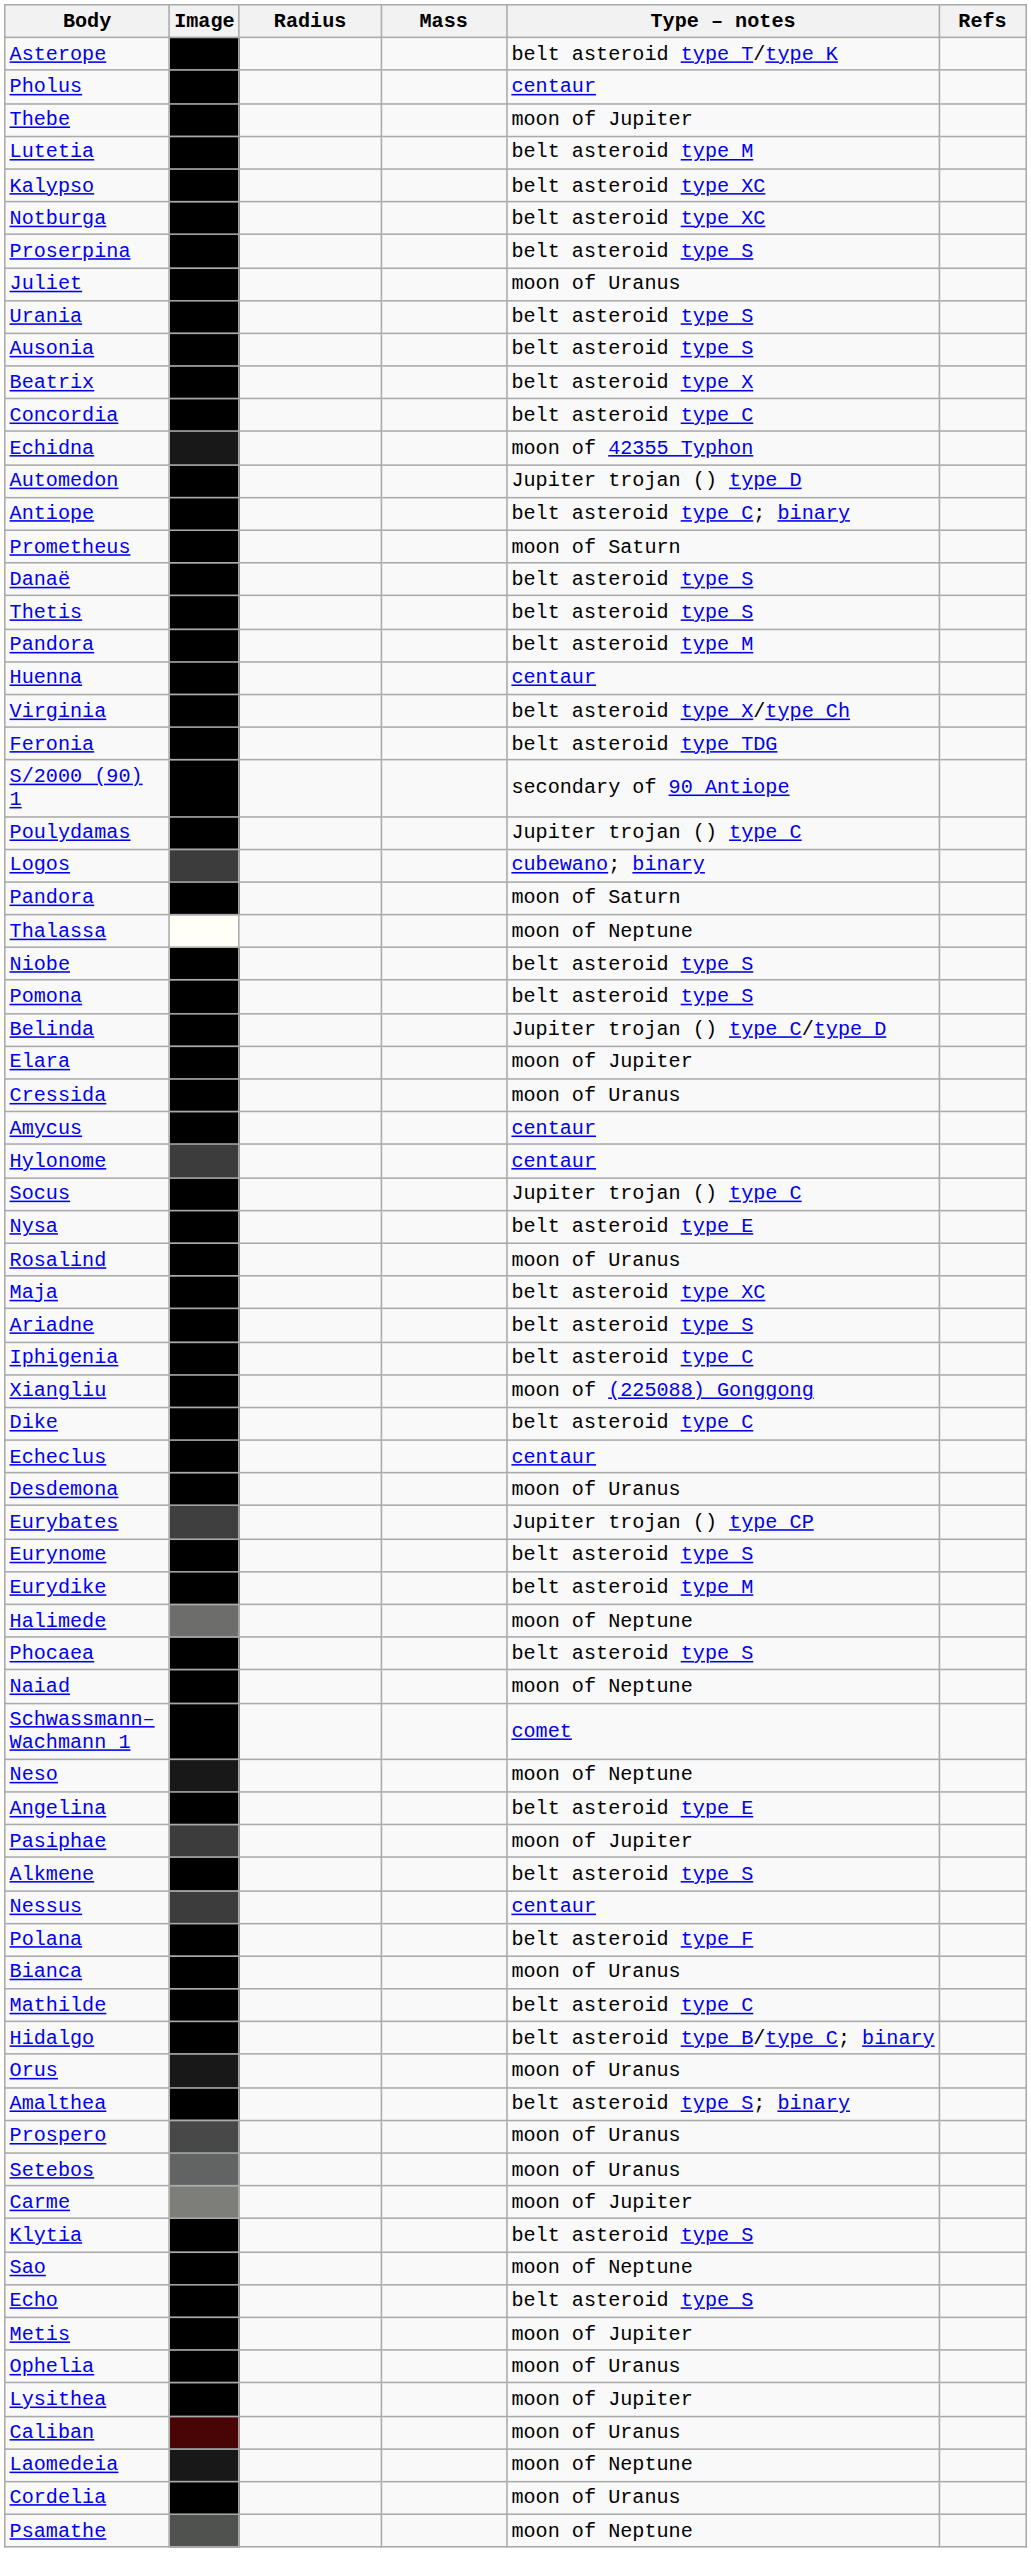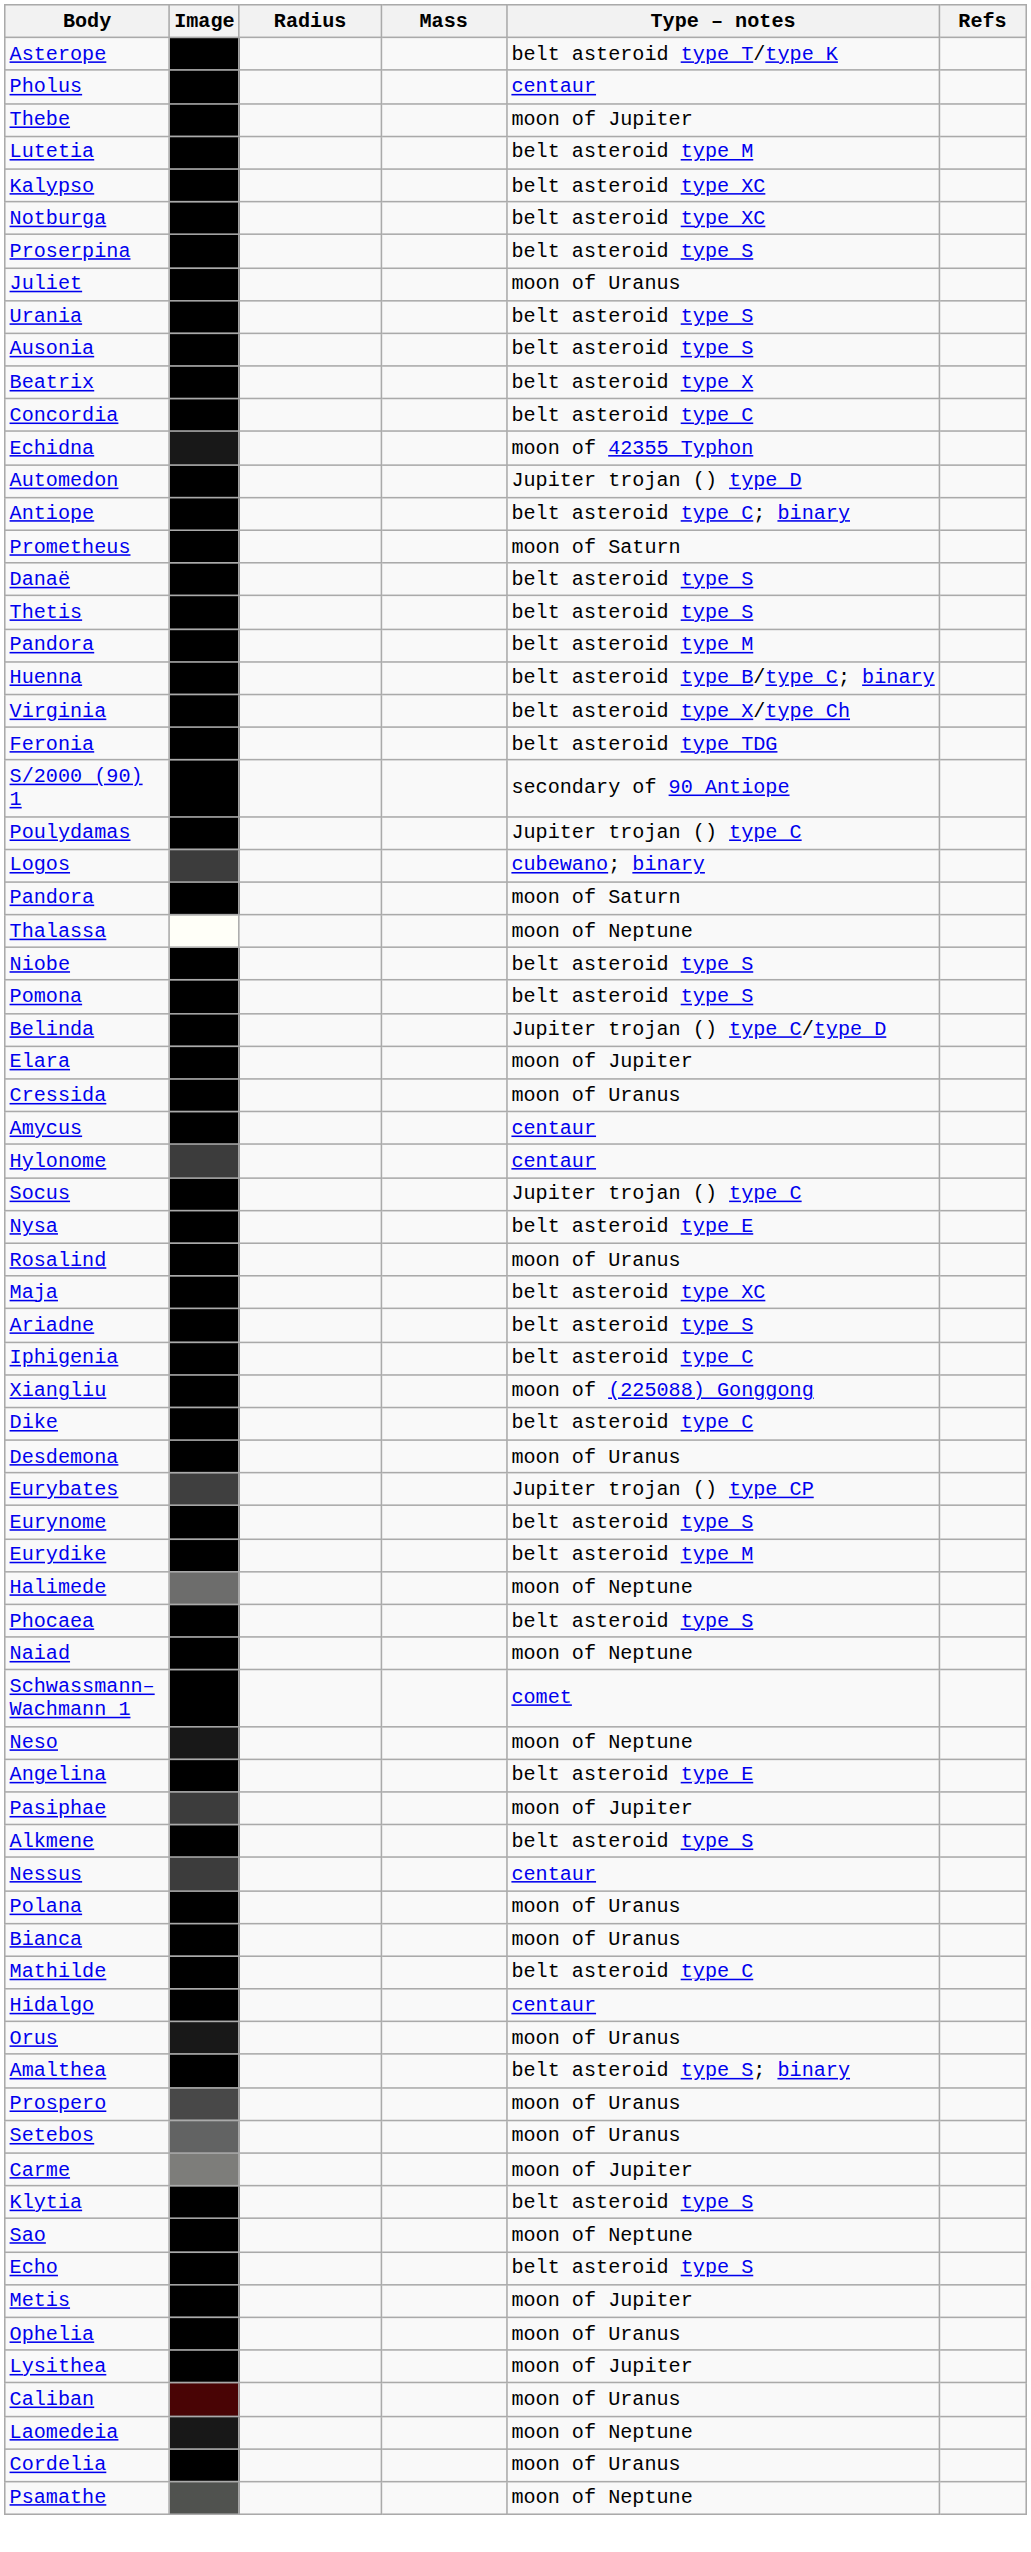Huenna | Type – notes: centaur -> belt asteroid type B/type C; binary
- row: Echeclus | centaur
Polana | Type – notes: belt asteroid type F -> moon of Uranus
Hidalgo | Type – notes: belt asteroid type B/type C; binary -> centaur
